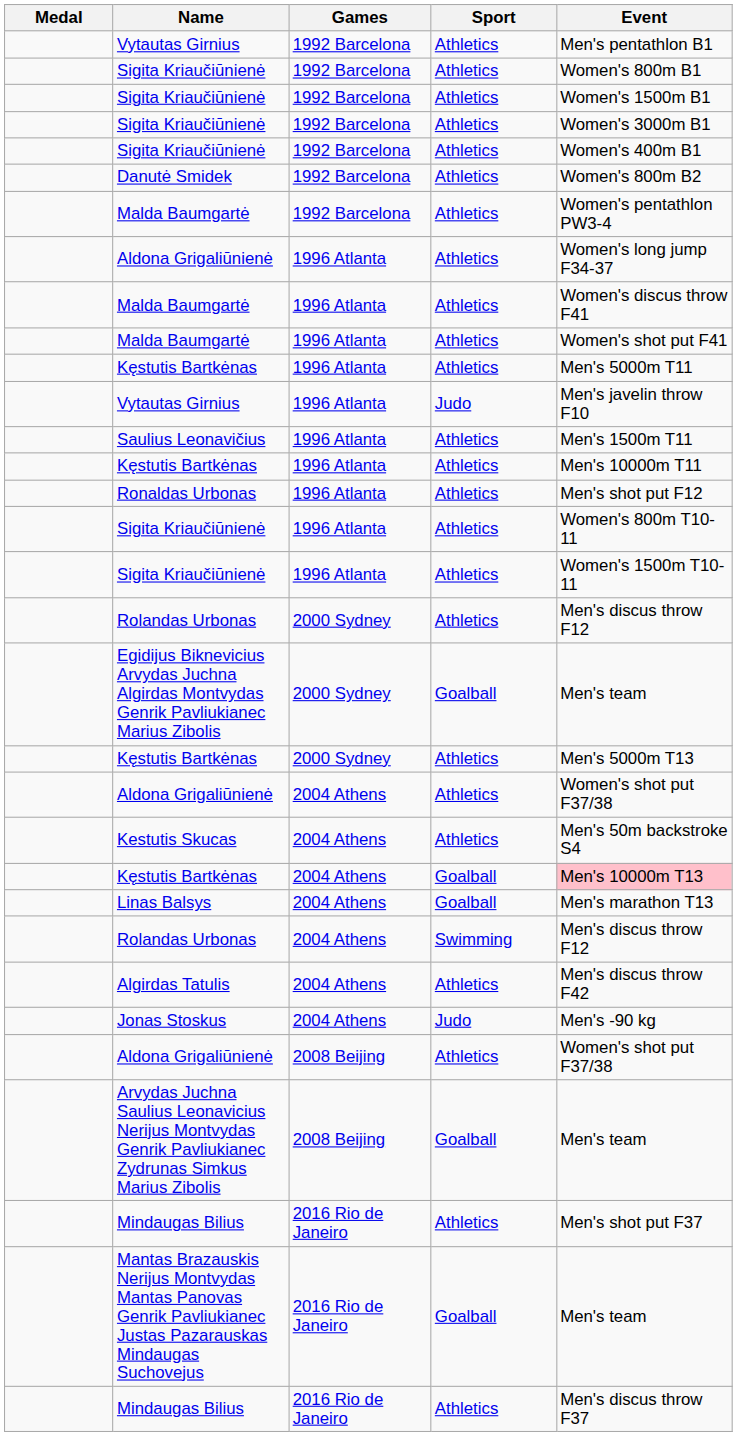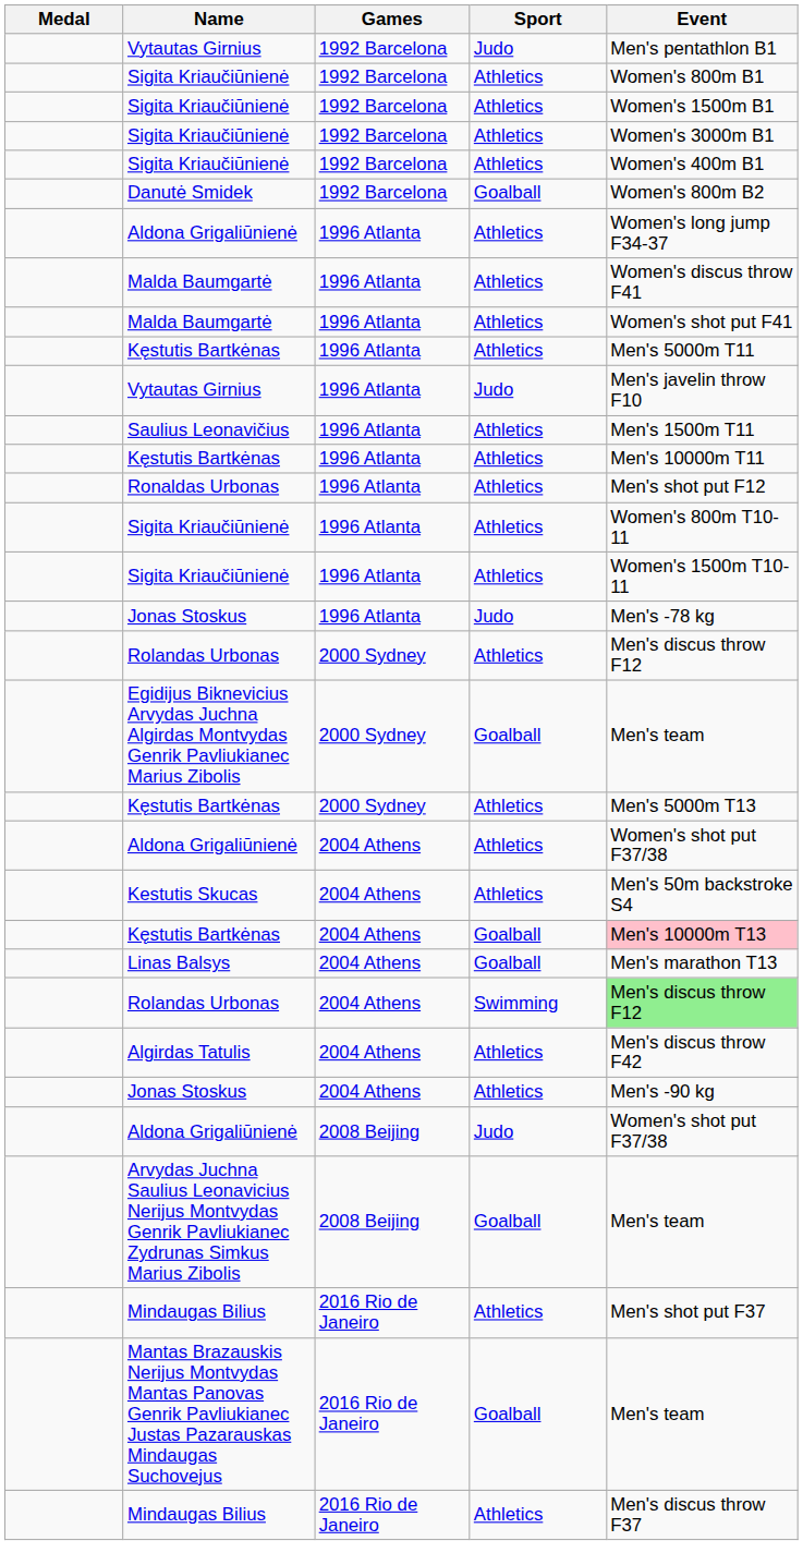Vytautas Girnius / 1992 Barcelona | Sport: Athletics -> Judo
Danutė Smidek | Sport: Athletics -> Goalball
- row: Malda Baumgartė | 1992 Barcelona | Athletics | Women's pentathlon PW3-4
+ row: Jonas Stoskus | 1996 Atlanta | Judo | Men's -78 kg
Rolandas Urbonas / 2004 Athens | Event: no background -> lightgreen background
Jonas Stoskus / 2004 Athens | Sport: Judo -> Athletics
Aldona Grigaliūnienė / 2008 Beijing | Sport: Athletics -> Judo
